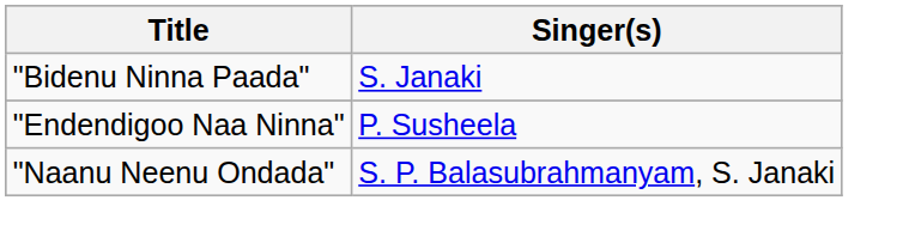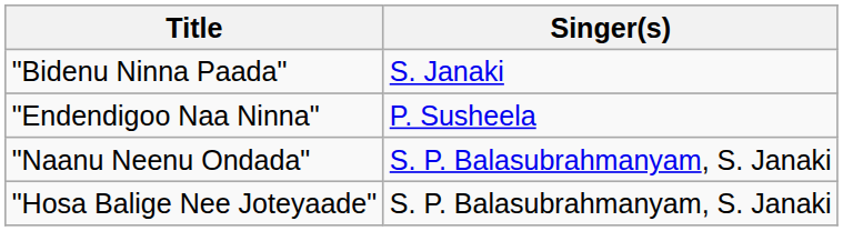+ row: "Hosa Balige Nee Joteyaade" | S. P. Balasubrahmanyam, S. Janaki
